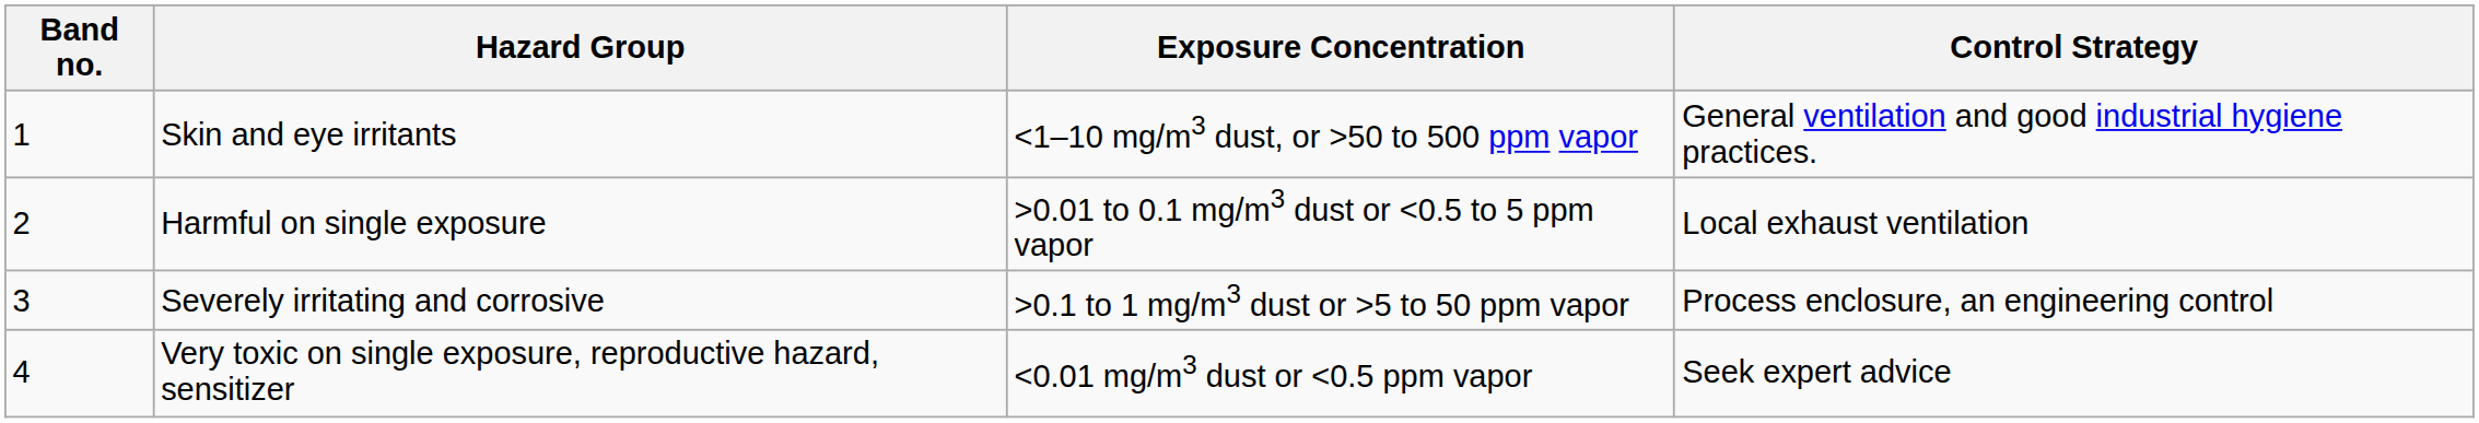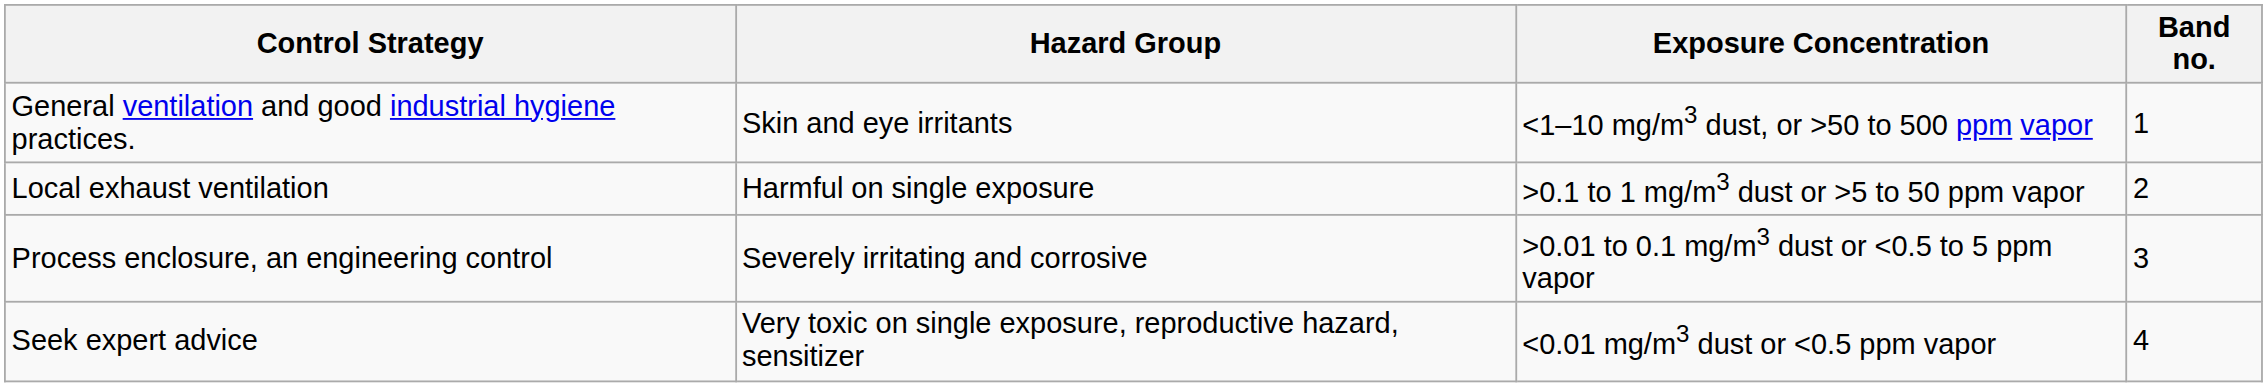columns swapped: Band no. <-> Control Strategy
Harmful on single exposure | Exposure Concentration: >0.01 to 0.1 mg/m3 dust or <0.5 to 5 ppm vapor -> >0.1 to 1 mg/m3 dust or >5 to 50 ppm vapor
Severely irritating and corrosive | Exposure Concentration: >0.1 to 1 mg/m3 dust or >5 to 50 ppm vapor -> >0.01 to 0.1 mg/m3 dust or <0.5 to 5 ppm vapor
